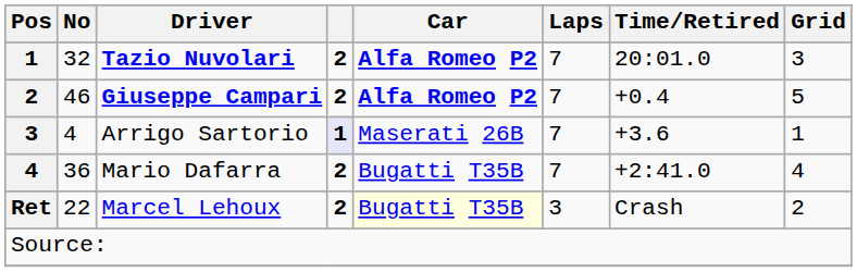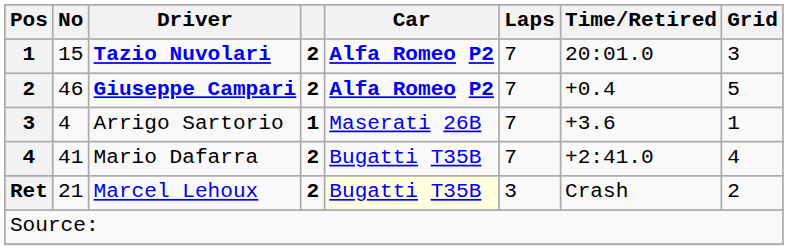Tazio Nuvolari | No: 32 -> 15
Arrigo Sartorio | column 4: lavender background -> no background
Mario Dafarra | No: 36 -> 41
Marcel Lehoux | No: 22 -> 21
